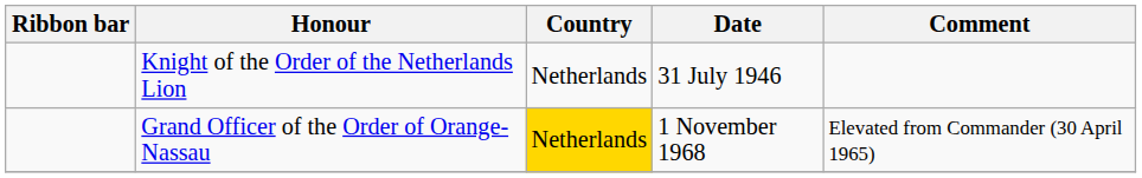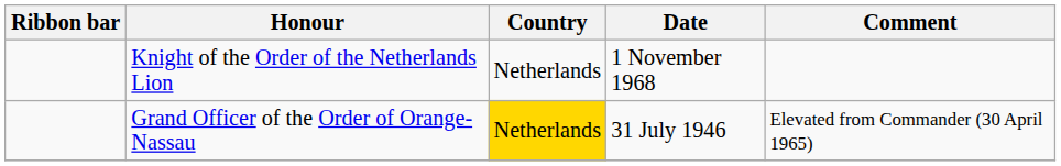Knight of the Order of the Netherlands Lion | Date: 31 July 1946 -> 1 November 1968
Grand Officer of the Order of Orange-Nassau | Date: 1 November 1968 -> 31 July 1946
